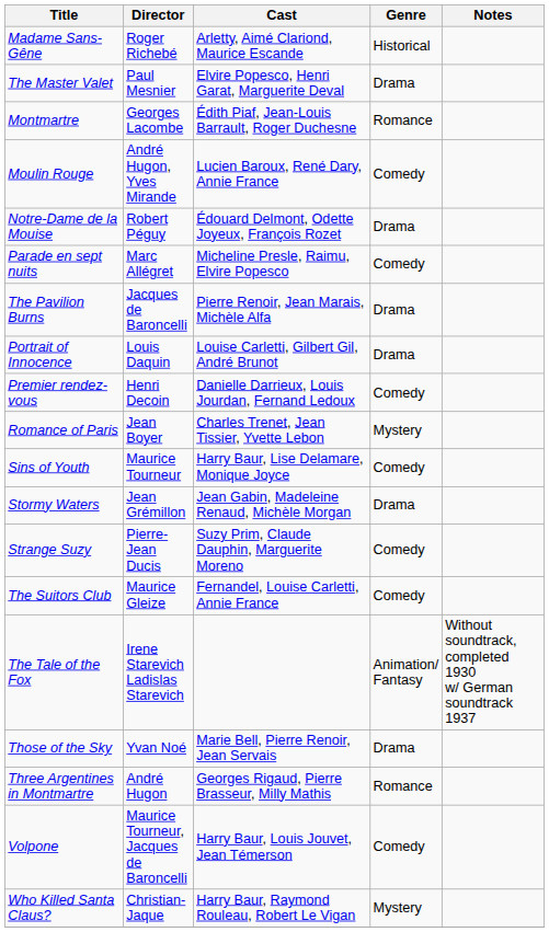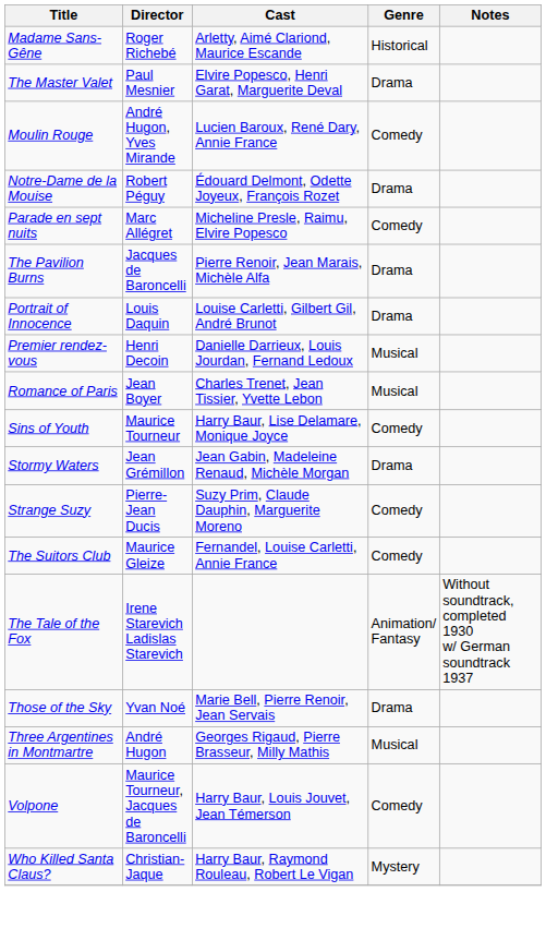- row: Montmartre | Georges Lacombe | Édith Piaf, Jean-Louis Barrault, Roger Duchesne | Romance
Premier rendez-vous | Genre: Comedy -> Musical
Romance of Paris | Genre: Mystery -> Musical
Three Argentines in Montmartre | Genre: Romance -> Musical
